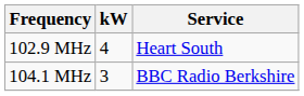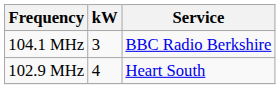rows swapped: 102.9 MHz <-> 104.1 MHz
